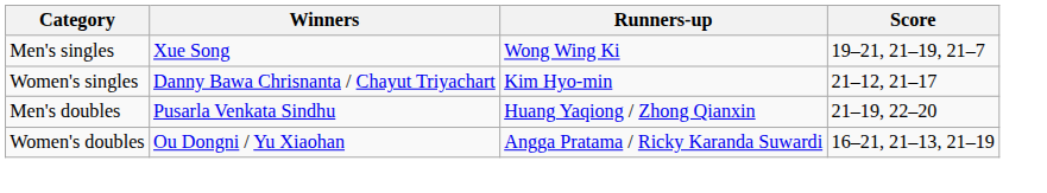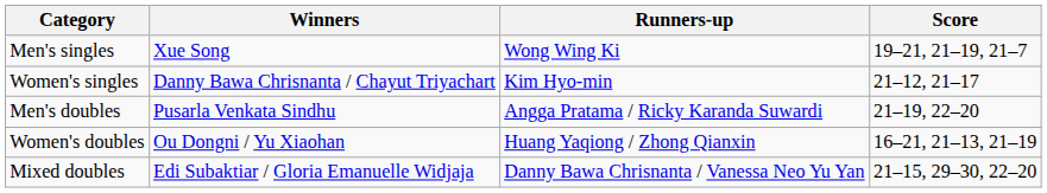Men's doubles | Runners-up: Huang Yaqiong / Zhong Qianxin -> Angga Pratama / Ricky Karanda Suwardi
Women's doubles | Runners-up: Angga Pratama / Ricky Karanda Suwardi -> Huang Yaqiong / Zhong Qianxin
+ row: Mixed doubles | Edi Subaktiar / Gloria Emanuelle Widjaja | Danny Bawa Chrisnanta / Vanessa Neo Yu Yan | 21–15, 29–30, 22–20
